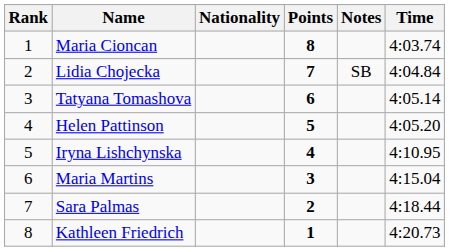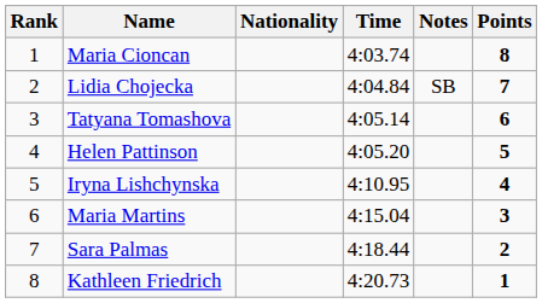columns swapped: Time <-> Points
